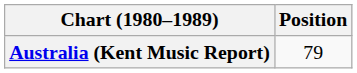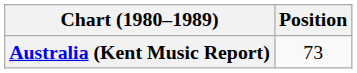Australia (Kent Music Report) | Position: 79 -> 73
